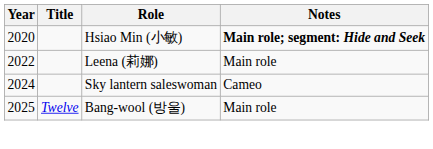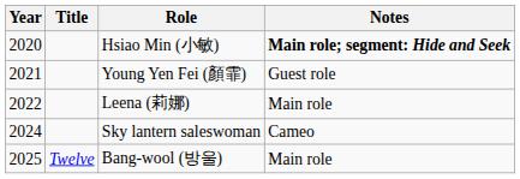+ row: 2021 | Young Yen Fei (顏霏) | Guest role
